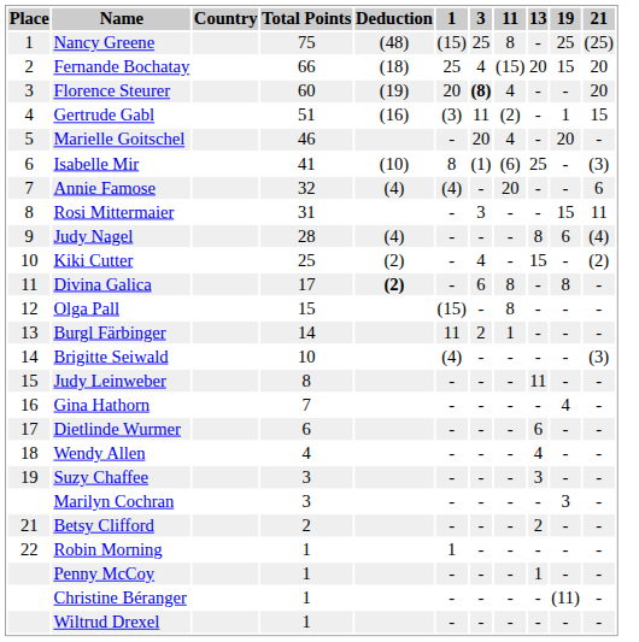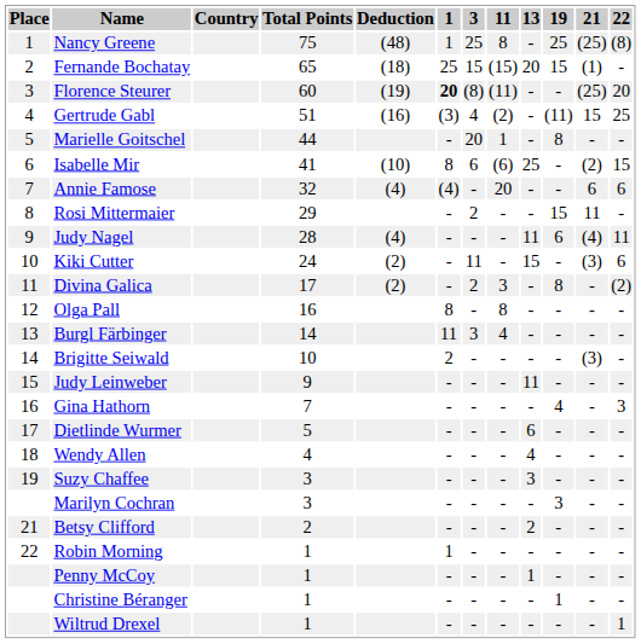+ column: 22 | (8) | - | 20 | 25 | - | 15 | 6 | - | 11 | 6 | (2) | - | - | - | - | 3 | - | - | - | - | - | - | - | - | 1
Nancy Greene | 1: (15) -> 1
Fernande Bochatay | Total Points: 66 -> 65
Fernande Bochatay | 3: 4 -> 15
Fernande Bochatay | 21: 20 -> (1)
Florence Steurer | 1: normal -> bold
Florence Steurer | 3: bold -> normal
Florence Steurer | 11: 4 -> (11)
Florence Steurer | 21: 20 -> (25)
Gertrude Gabl | 3: 11 -> 4
Gertrude Gabl | 19: 1 -> (11)
Marielle Goitschel | Total Points: 46 -> 44
Marielle Goitschel | 11: 4 -> 1
Marielle Goitschel | 19: 20 -> 8
Isabelle Mir | 3: (1) -> 6
Isabelle Mir | 21: (3) -> (2)
Rosi Mittermaier | Total Points: 31 -> 29
Rosi Mittermaier | 3: 3 -> 2
Judy Nagel | 13: 8 -> 11
Kiki Cutter | Total Points: 25 -> 24
Kiki Cutter | 3: 4 -> 11
Kiki Cutter | 21: (2) -> (3)
Divina Galica | Deduction: bold -> normal
Divina Galica | 3: 6 -> 2
Divina Galica | 11: 8 -> 3
Olga Pall | Total Points: 15 -> 16
Olga Pall | 1: (15) -> 8
Burgl Färbinger | 3: 2 -> 3
Burgl Färbinger | 11: 1 -> 4
Brigitte Seiwald | 1: (4) -> 2
Judy Leinweber | Total Points: 8 -> 9
Dietlinde Wurmer | Total Points: 6 -> 5
Christine Béranger | 19: (11) -> 1
